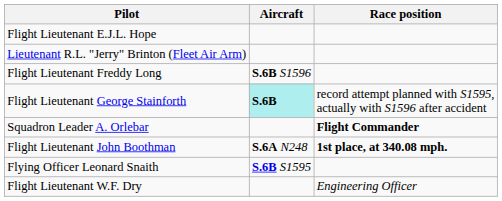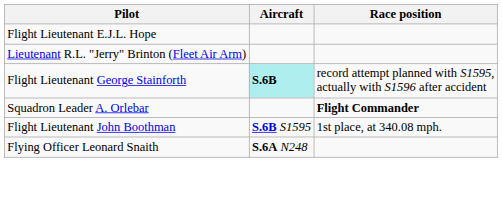- row: Flight Lieutenant Freddy Long | S.6B S1596
Flight Lieutenant John Boothman | Aircraft: S.6A N248 -> S.6B S1595
Flight Lieutenant John Boothman | Race position: bold -> normal
Flying Officer Leonard Snaith | Aircraft: S.6B S1595 -> S.6A N248
- row: Flight Lieutenant W.F. Dry | Engineering Officer
